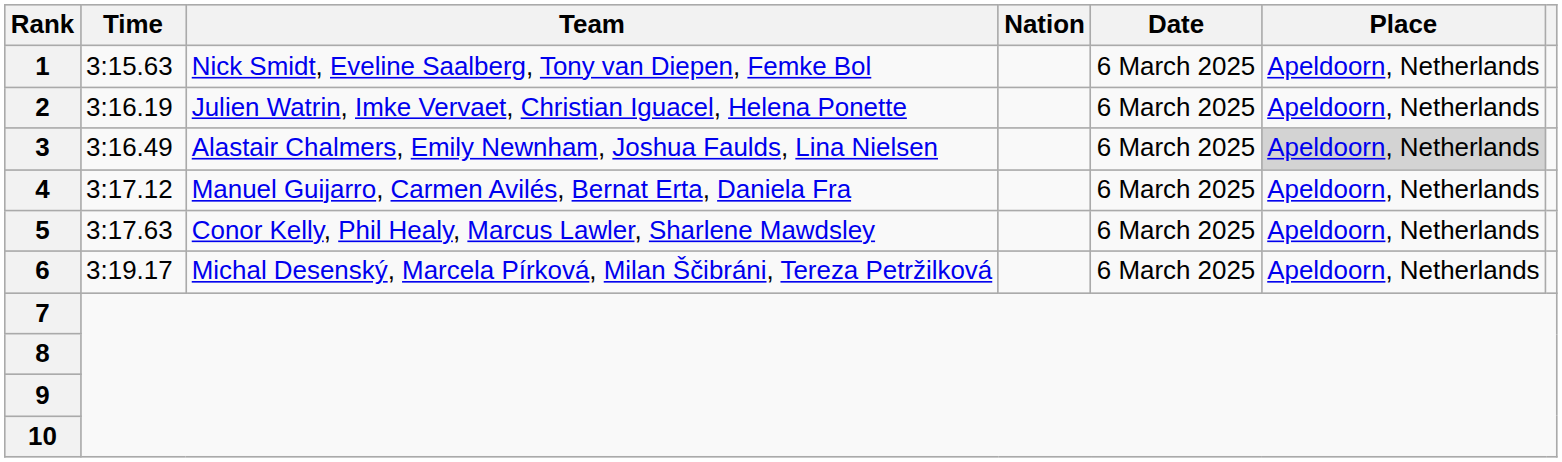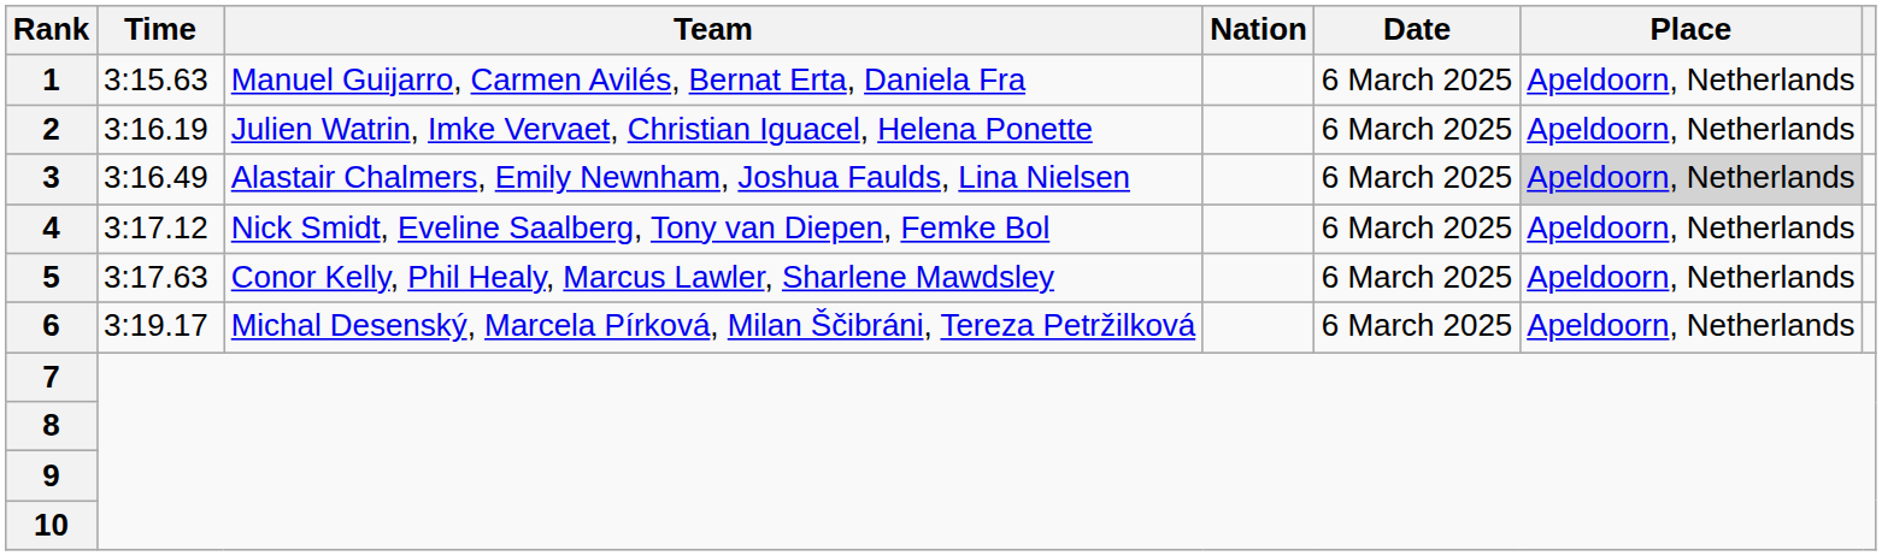1 | Team: Nick Smidt, Eveline Saalberg, Tony van Diepen, Femke Bol -> Manuel Guijarro, Carmen Avilés, Bernat Erta, Daniela Fra
4 | Team: Manuel Guijarro, Carmen Avilés, Bernat Erta, Daniela Fra -> Nick Smidt, Eveline Saalberg, Tony van Diepen, Femke Bol
